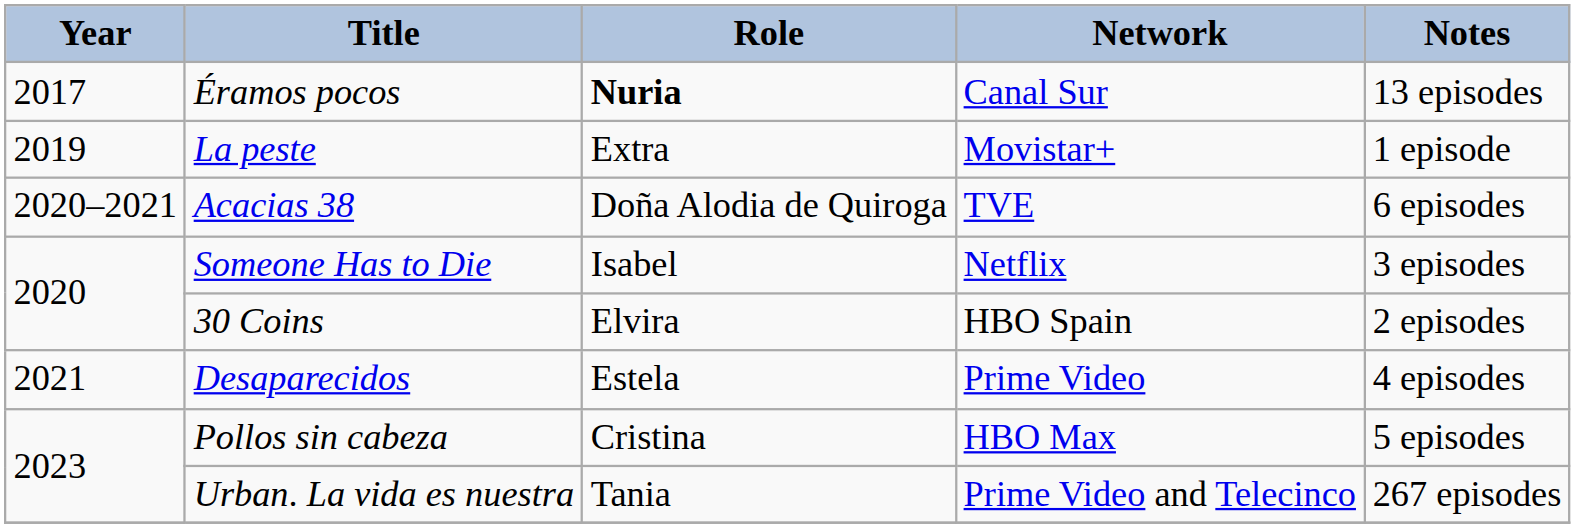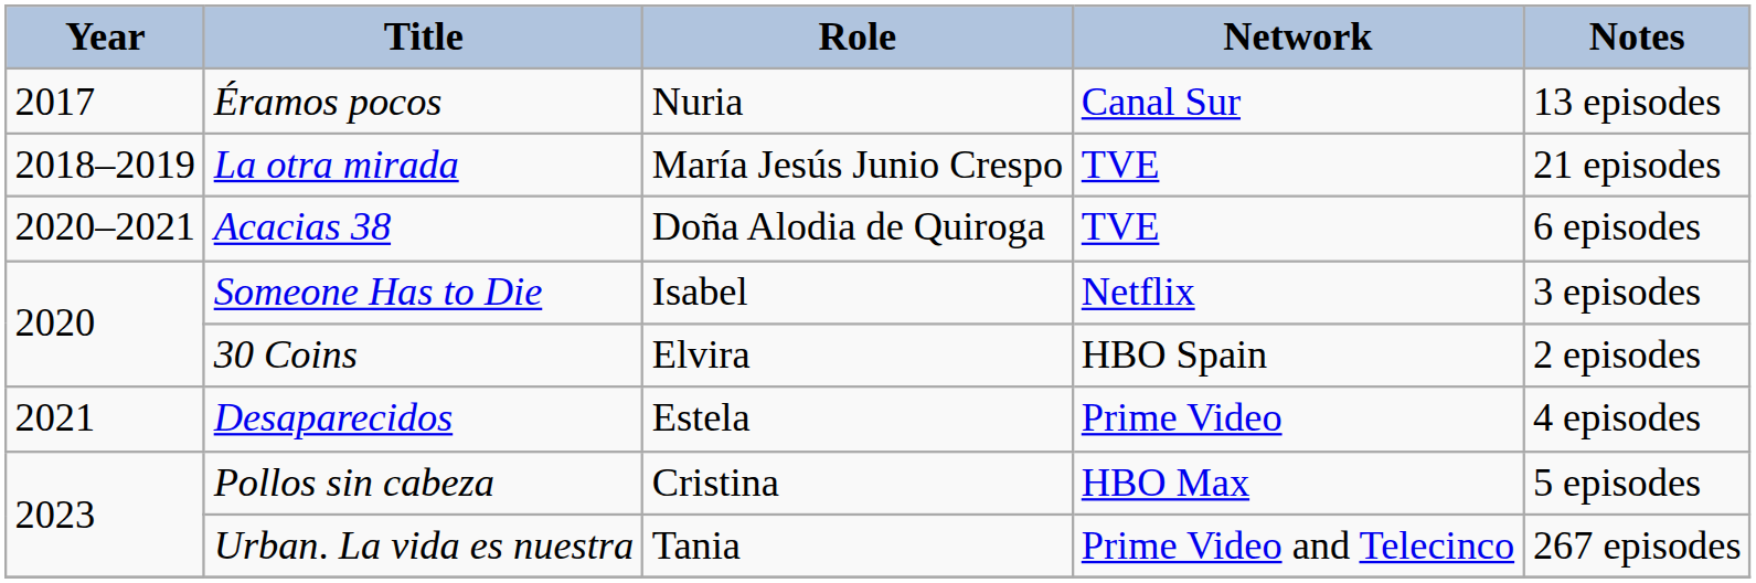Éramos pocos | Role: bold -> normal
+ row: 2018–2019 | La otra mirada | María Jesús Junio Crespo | TVE | 21 episodes
- row: 2019 | La peste | Extra | Movistar+ | 1 episode
